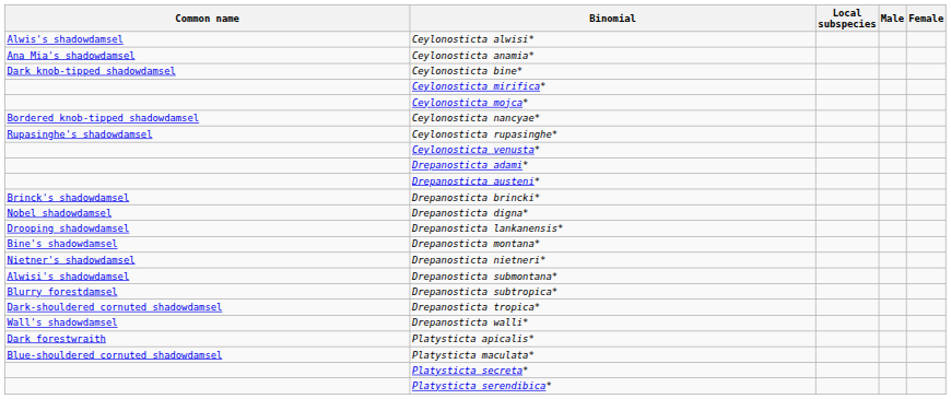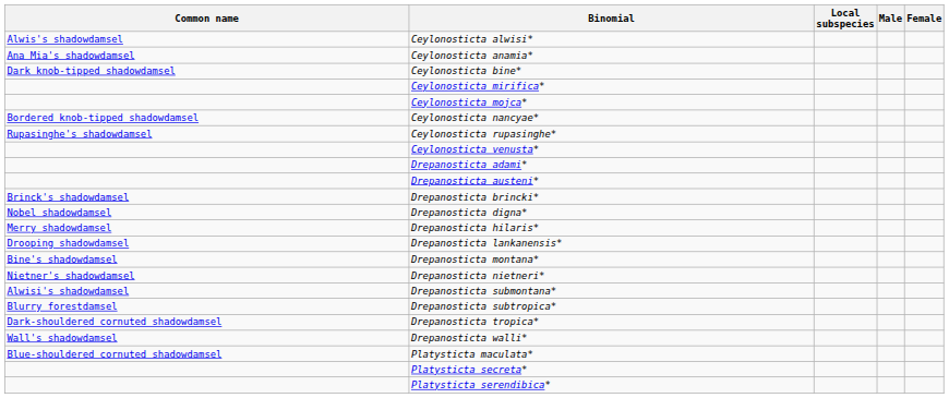+ row: Merry shadowdamsel | Drepanosticta hilaris*
- row: Dark forestwraith | Platysticta apicalis*
